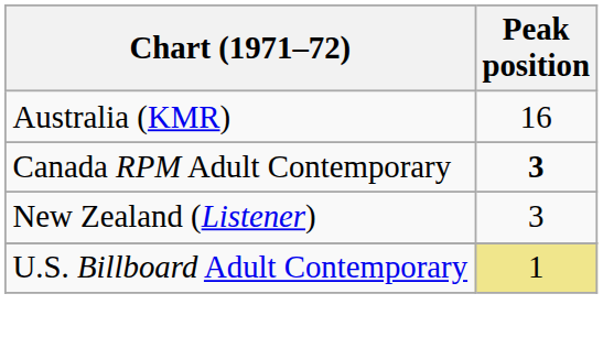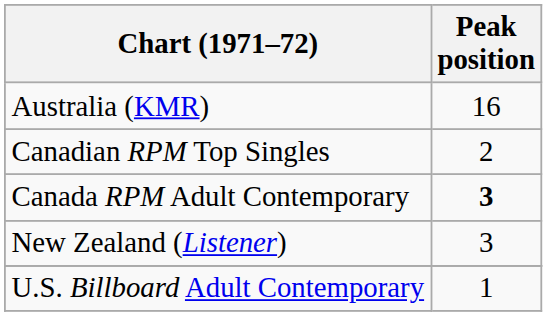+ row: Canadian RPM Top Singles | 2
U.S. Billboard Adult Contemporary | Peak position: khaki background -> no background
